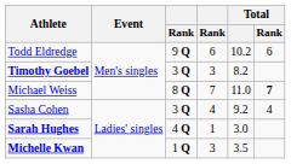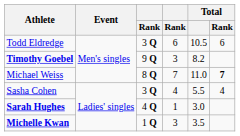Todd Eldredge | column 3: 9 Q -> 3 Q
Todd Eldredge | Total: 10.2 -> 10.5
Timothy Goebel | column 3: 3 Q -> 9 Q
Sasha Cohen | Total: 9.2 -> 5.5
